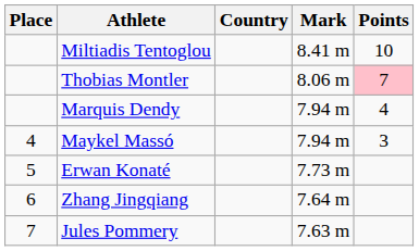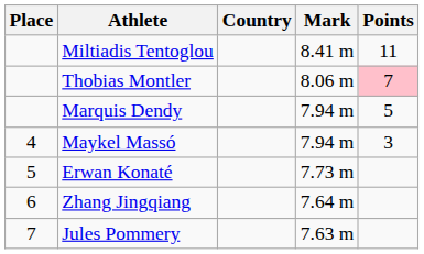Miltiadis Tentoglou | Points: 10 -> 11
Marquis Dendy | Points: 4 -> 5
